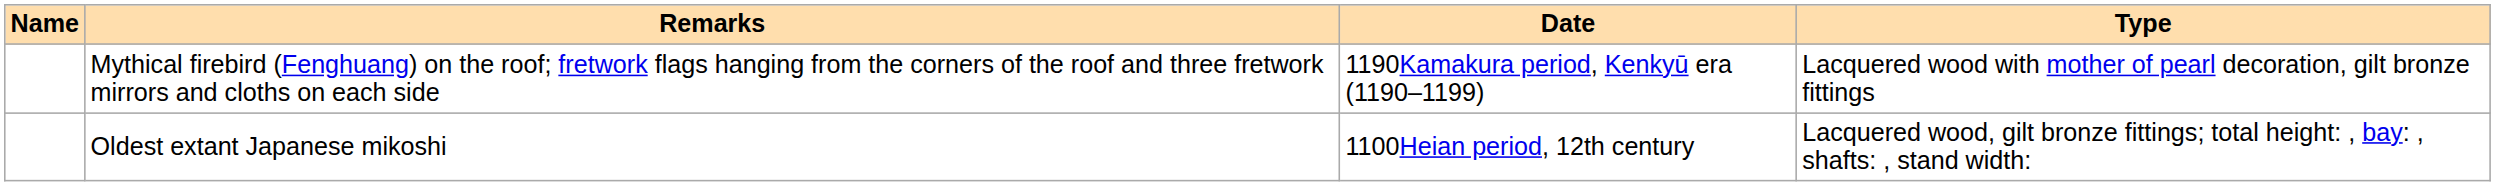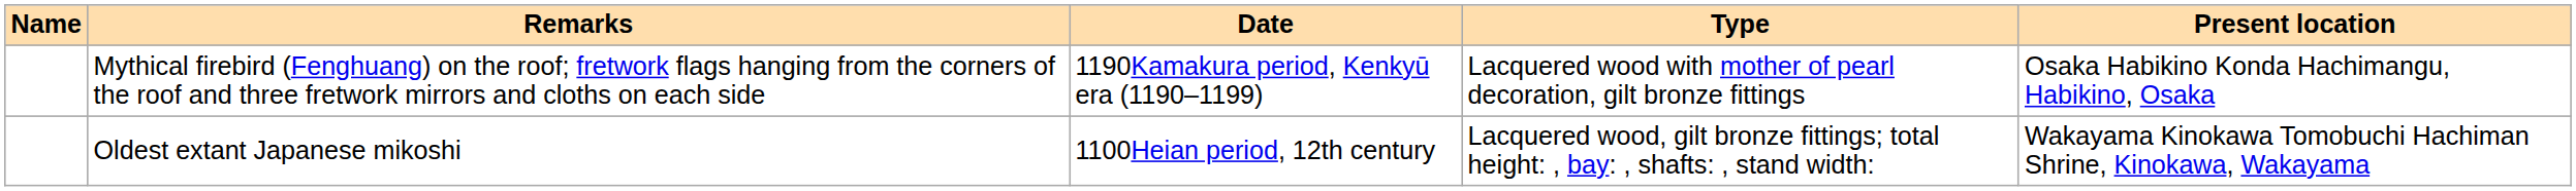+ column: Present location | Osaka Habikino Konda Hachimangu, Habikino, Osaka | Wakayama Kinokawa Tomobuchi Hachiman Shrine, Kinokawa, Wakayama
